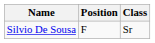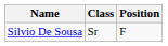columns swapped: Position <-> Class
